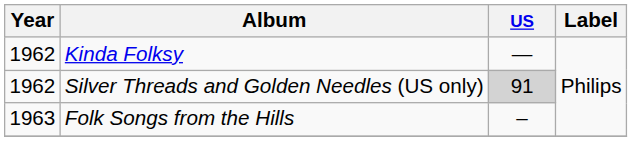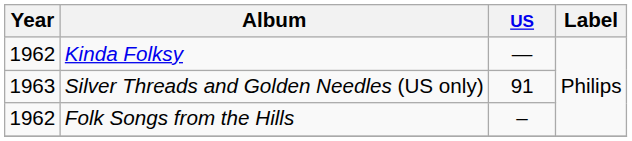Silver Threads and Golden Needles (US only) | Year: 1962 -> 1963
Silver Threads and Golden Needles (US only) | US: lightgrey background -> no background
Folk Songs from the Hills | Year: 1963 -> 1962
